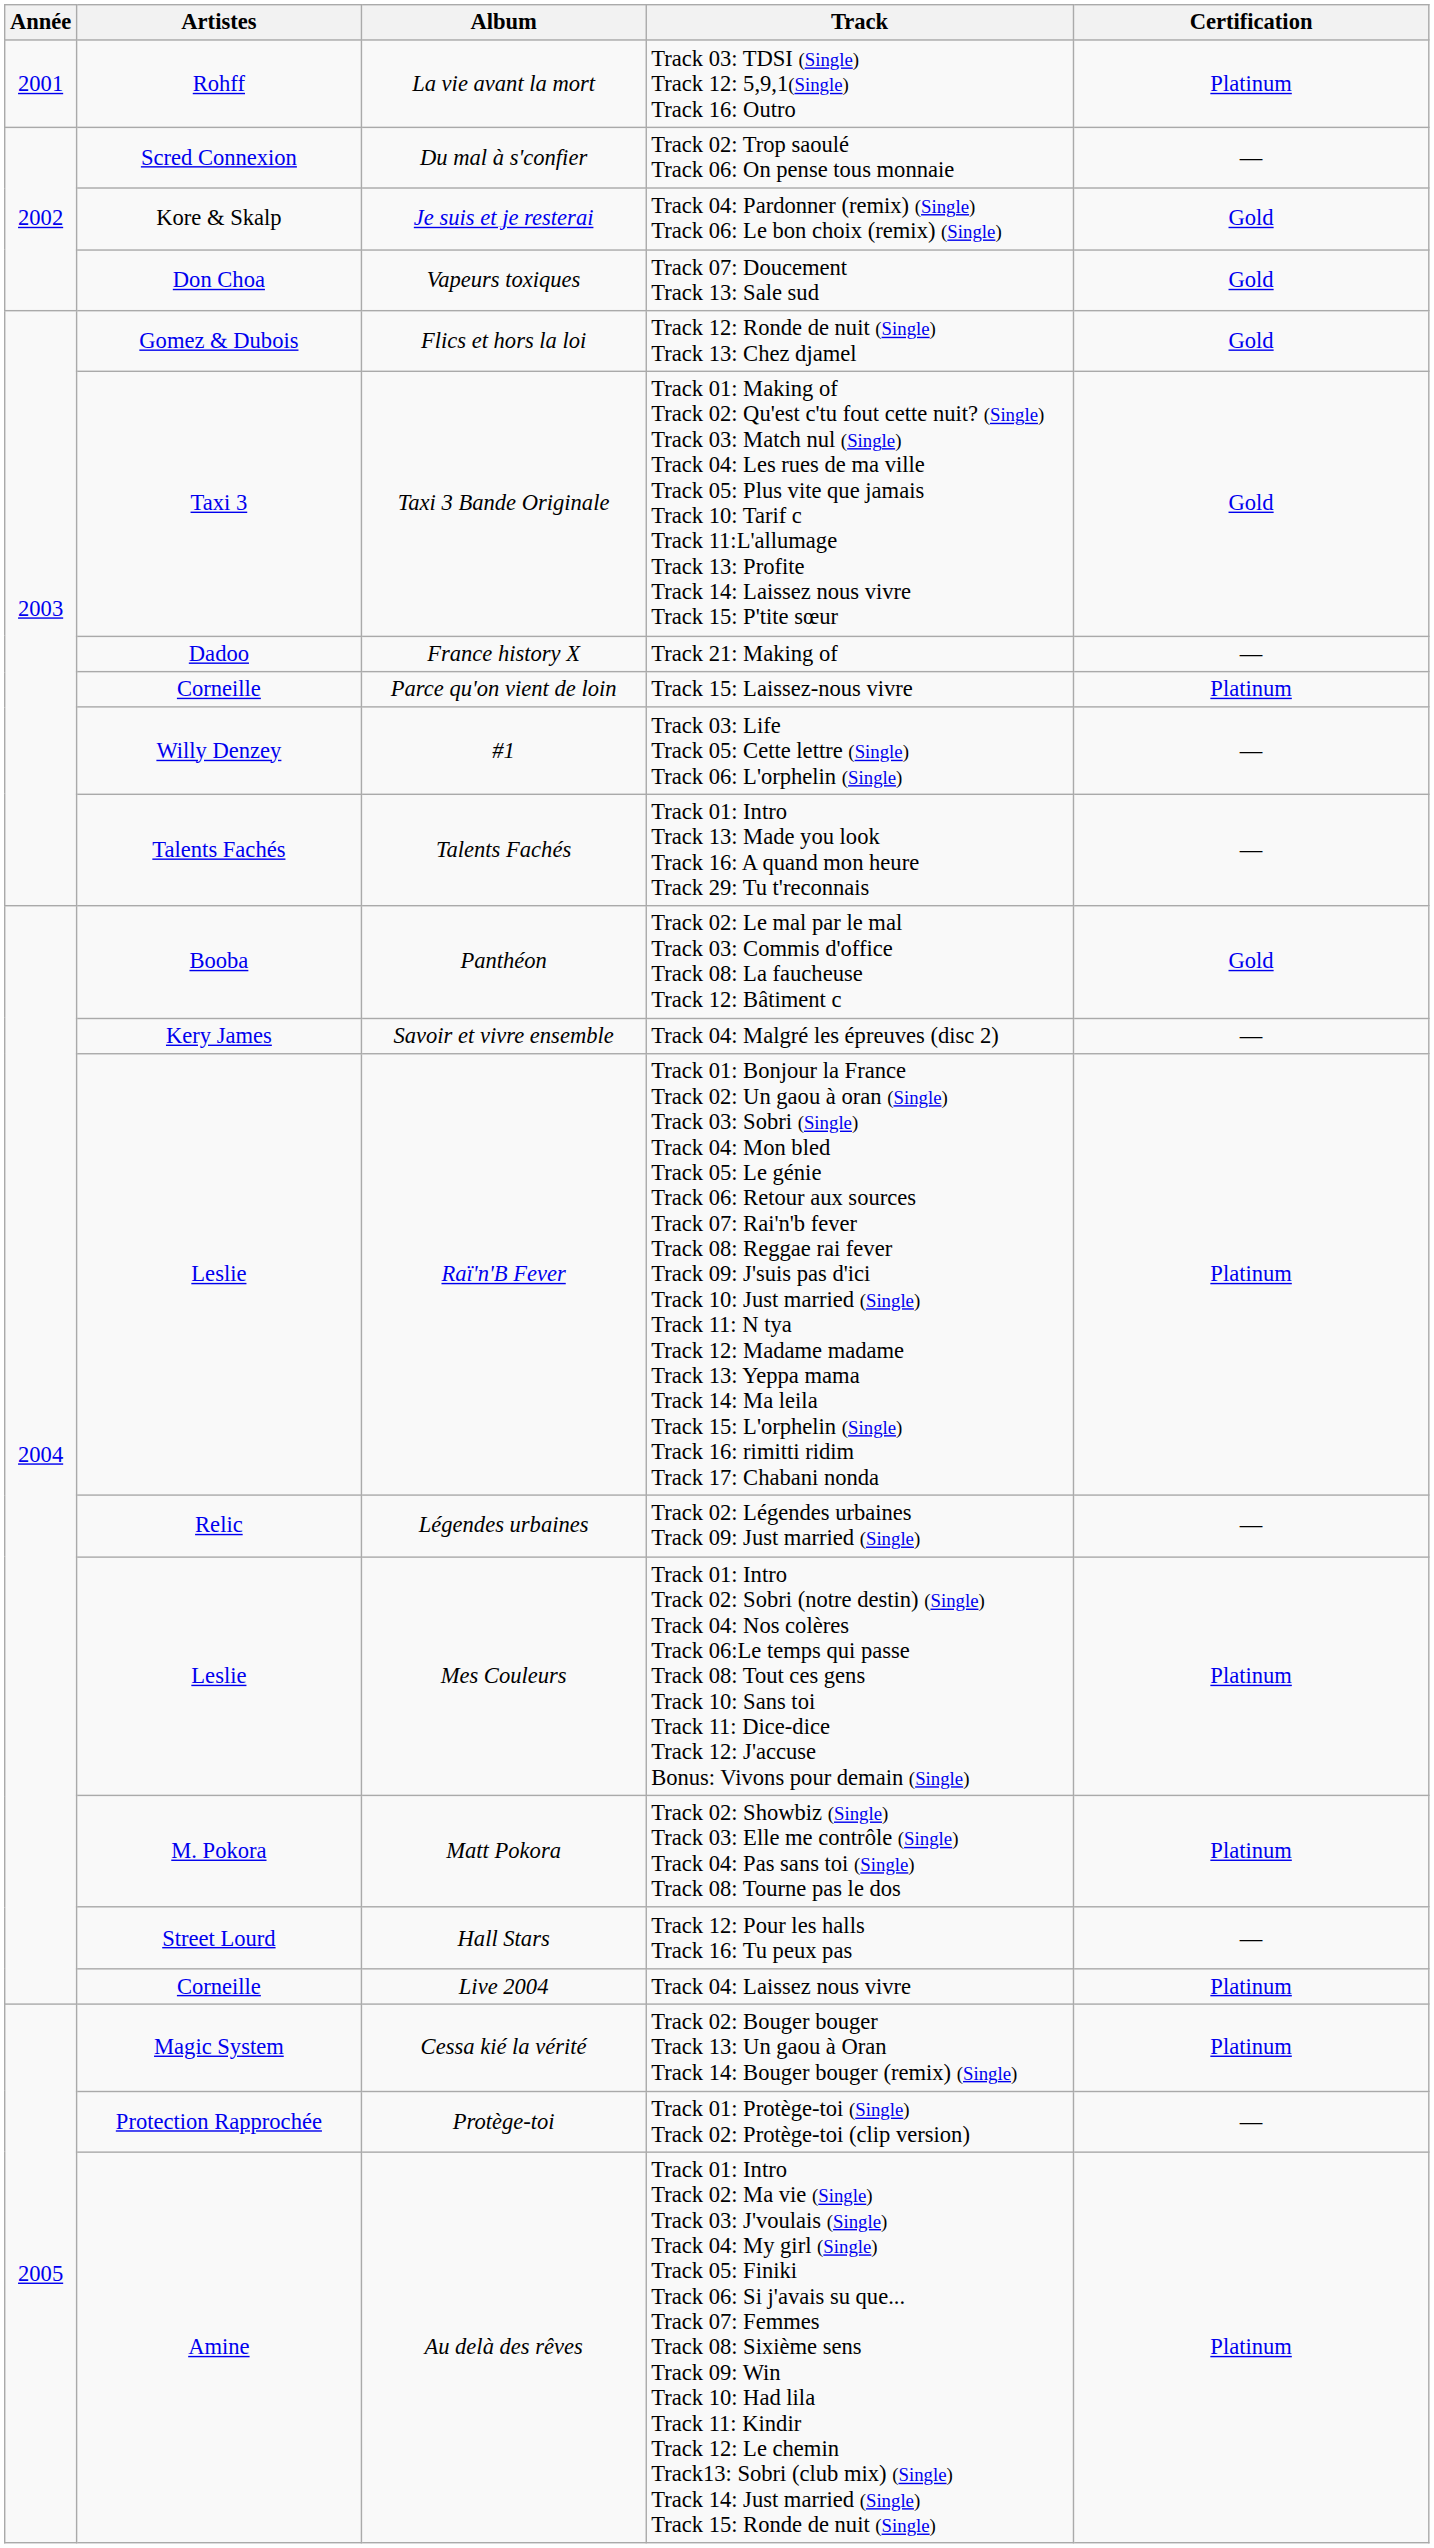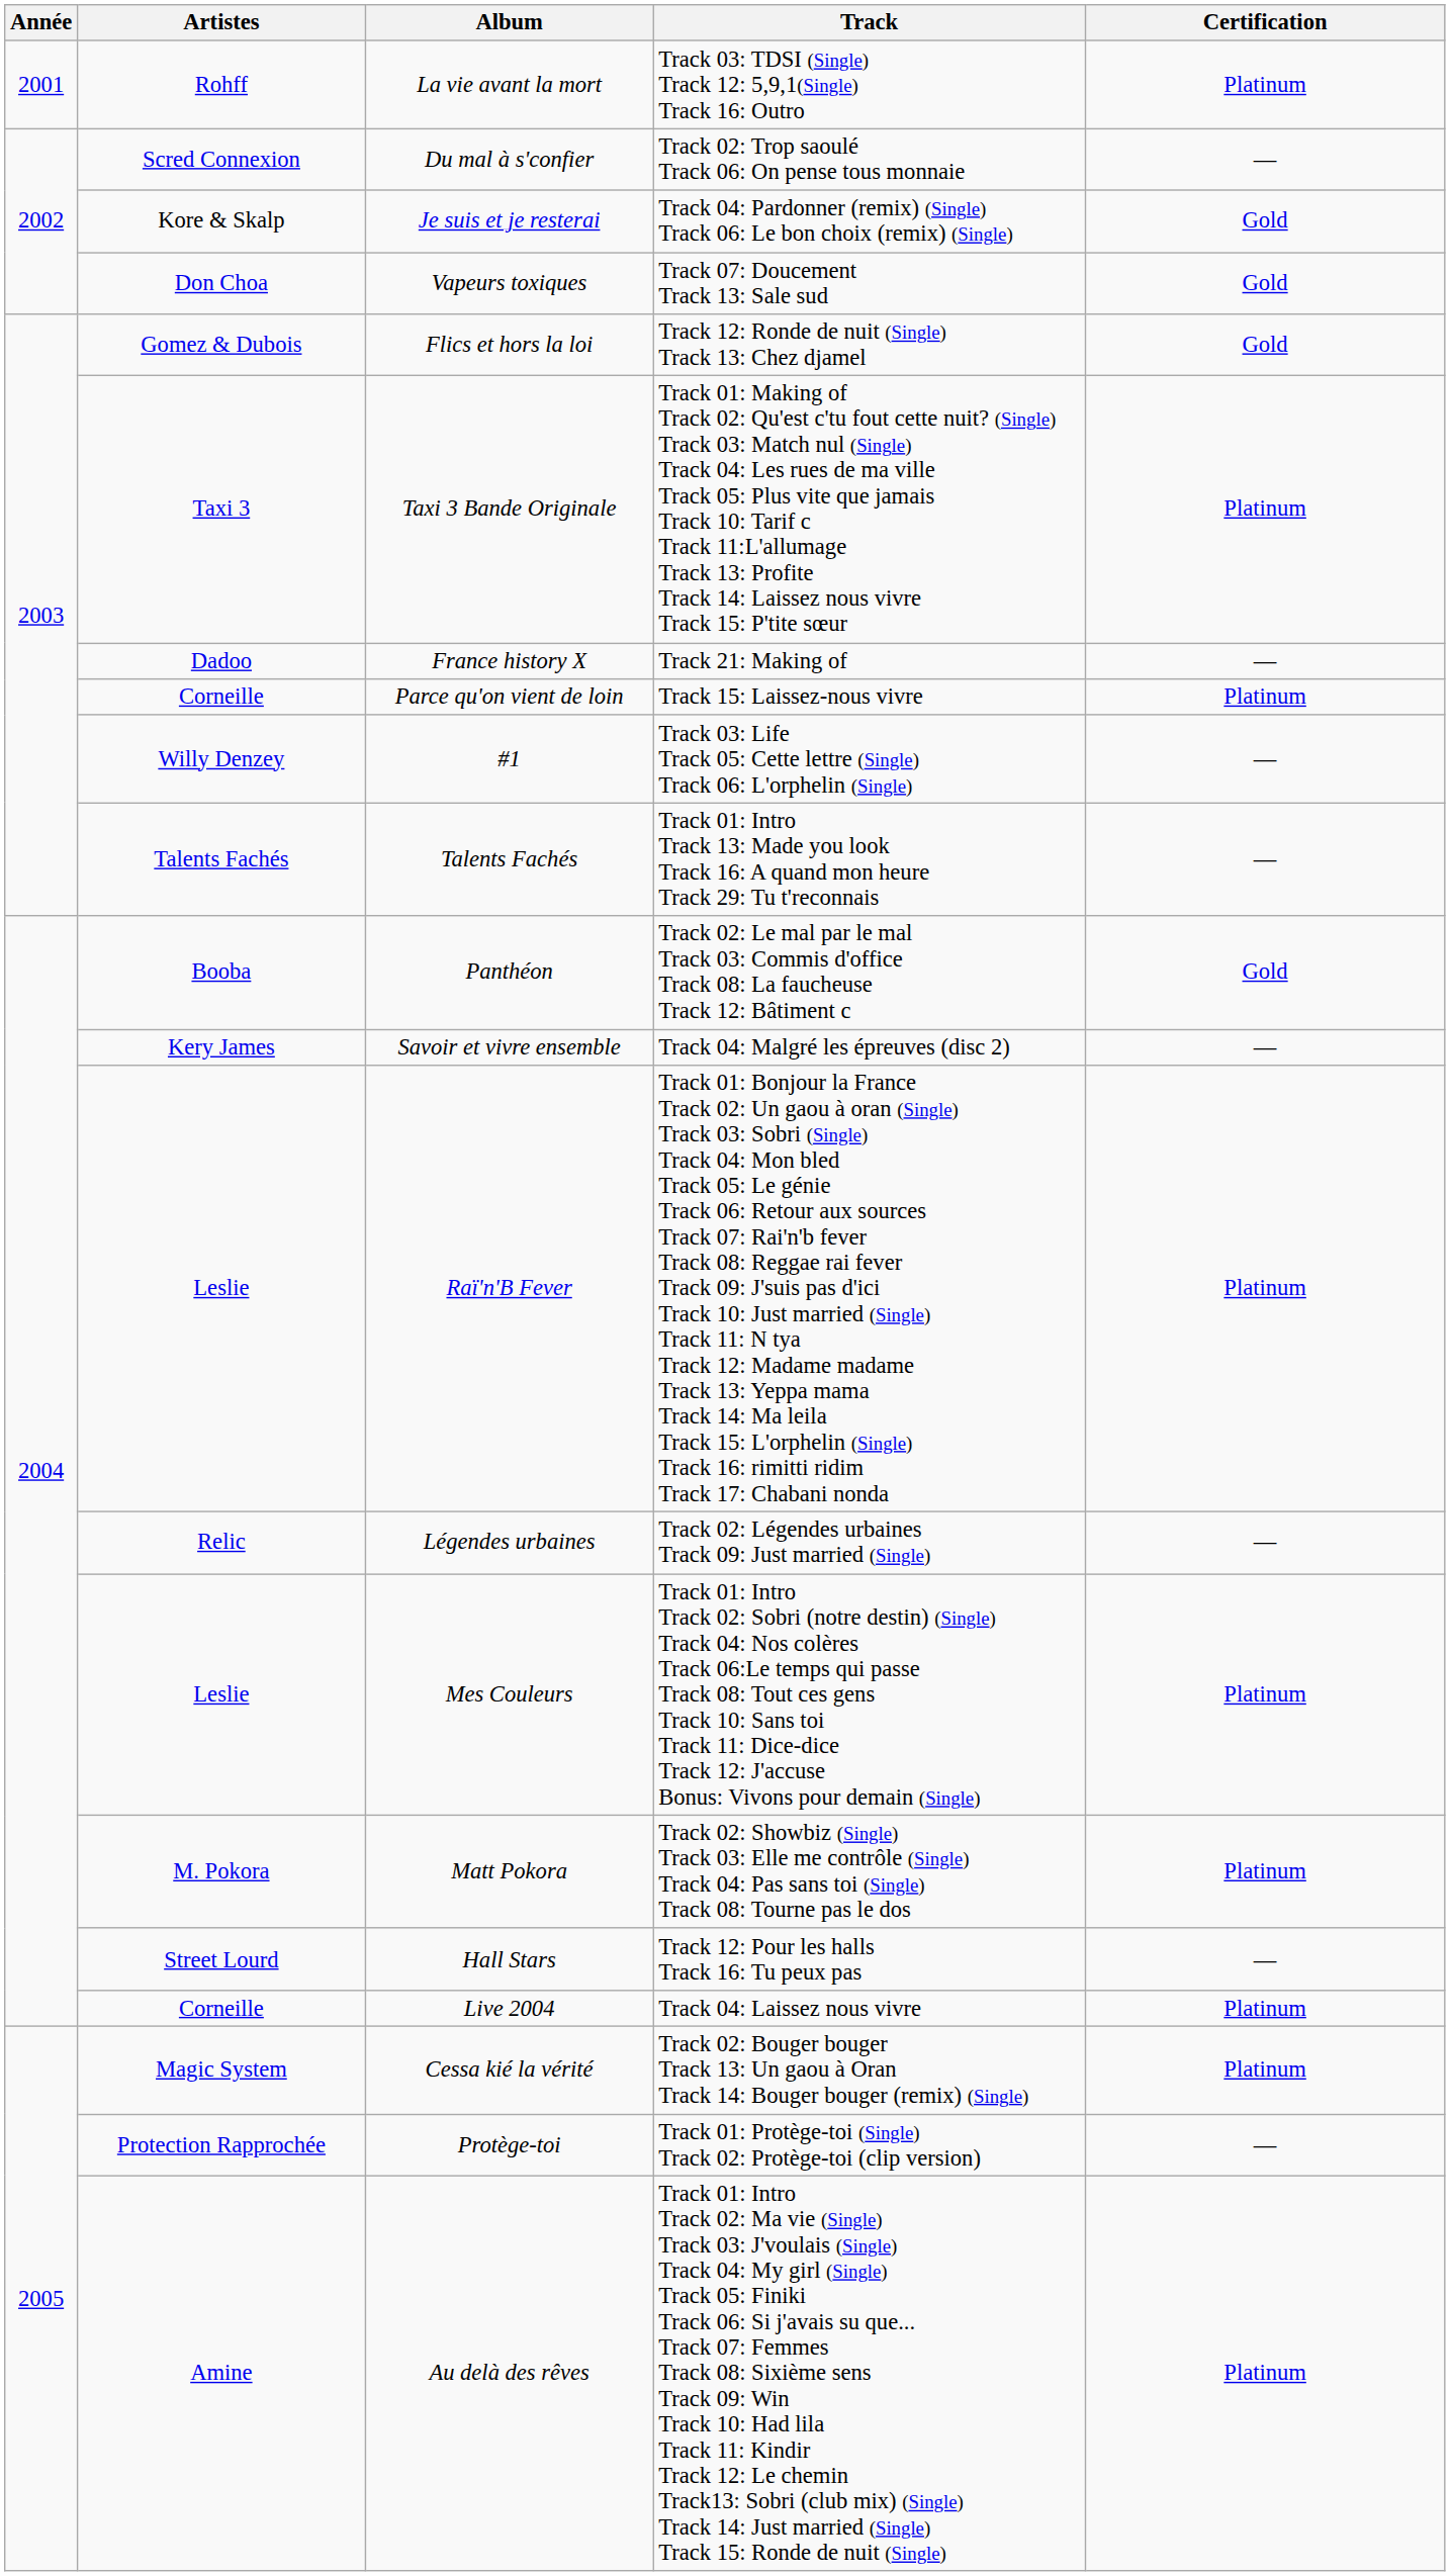Taxi 3 Bande Originale | Certification: Gold -> Platinum
